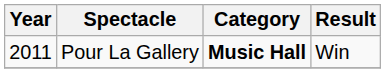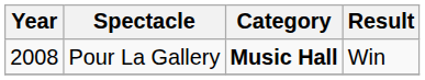Pour La Gallery | Year: 2011 -> 2008
